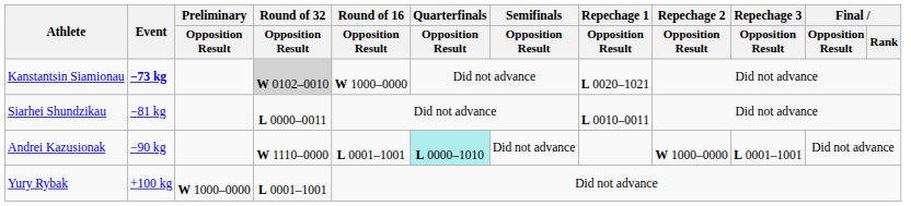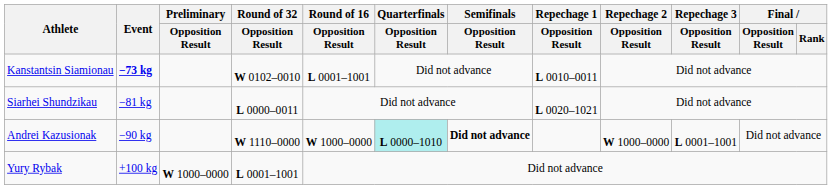Kanstantsin Siamionau | Round of 32 / Opposition Result: lightgrey background -> no background
Kanstantsin Siamionau | Round of 16 / Opposition Result: W 1000–0000 -> L 0001–1001
Kanstantsin Siamionau | Repechage 1 / Opposition Result: L 0020–1021 -> L 0010–0011
Siarhei Shundzikau | Repechage 1 / Opposition Result: L 0010–0011 -> L 0020–1021
Andrei Kazusionak | Round of 16 / Opposition Result: L 0001–1001 -> W 1000–0000
Andrei Kazusionak | Semifinals / Opposition Result: normal -> bold
